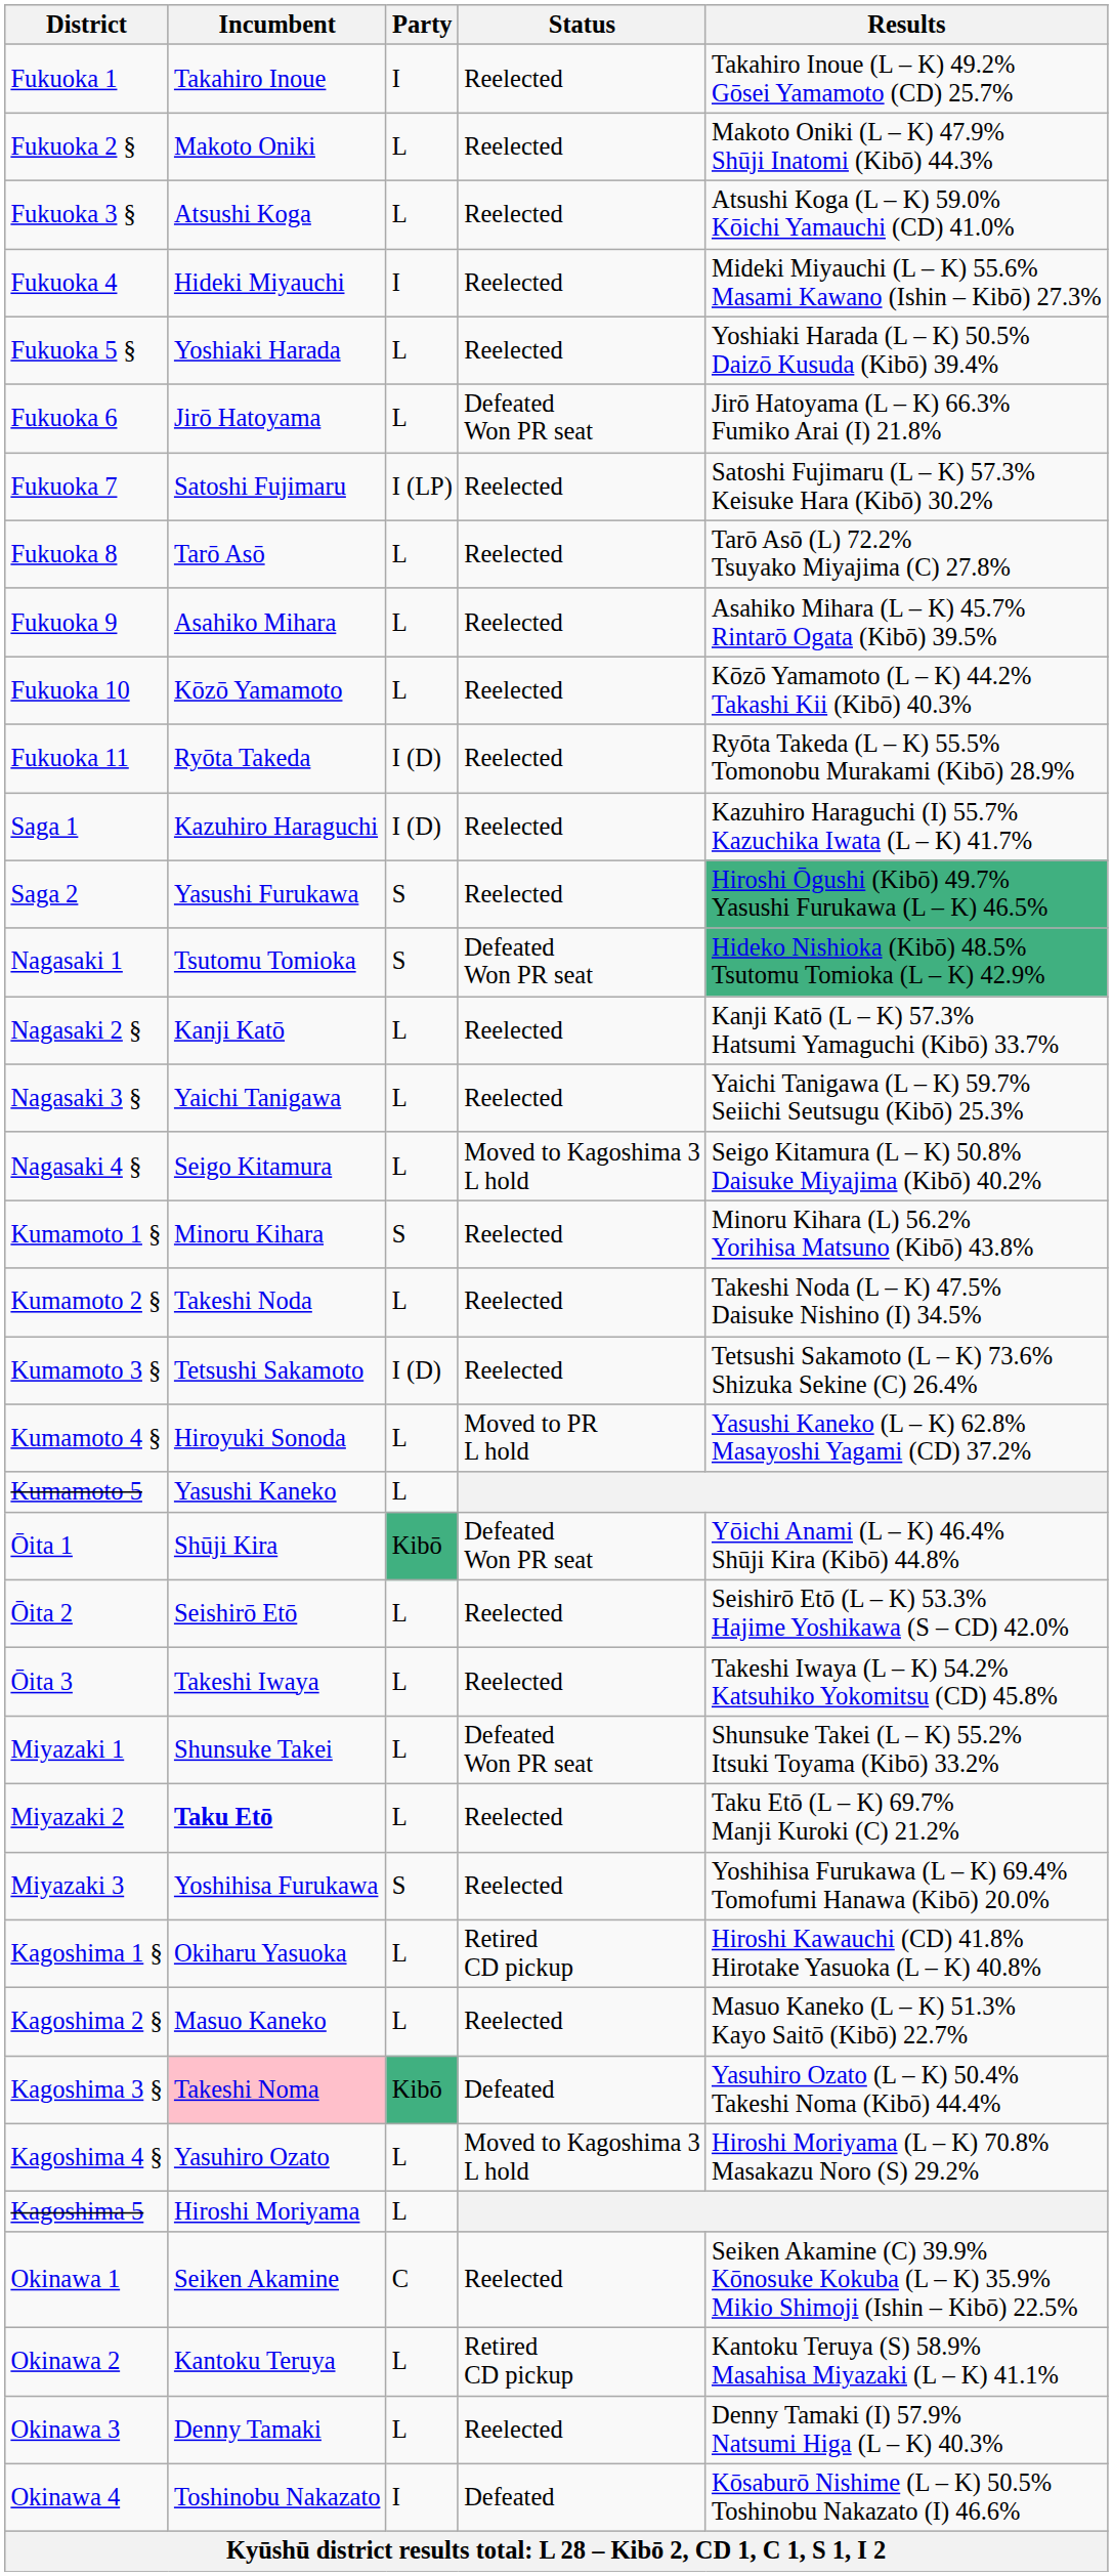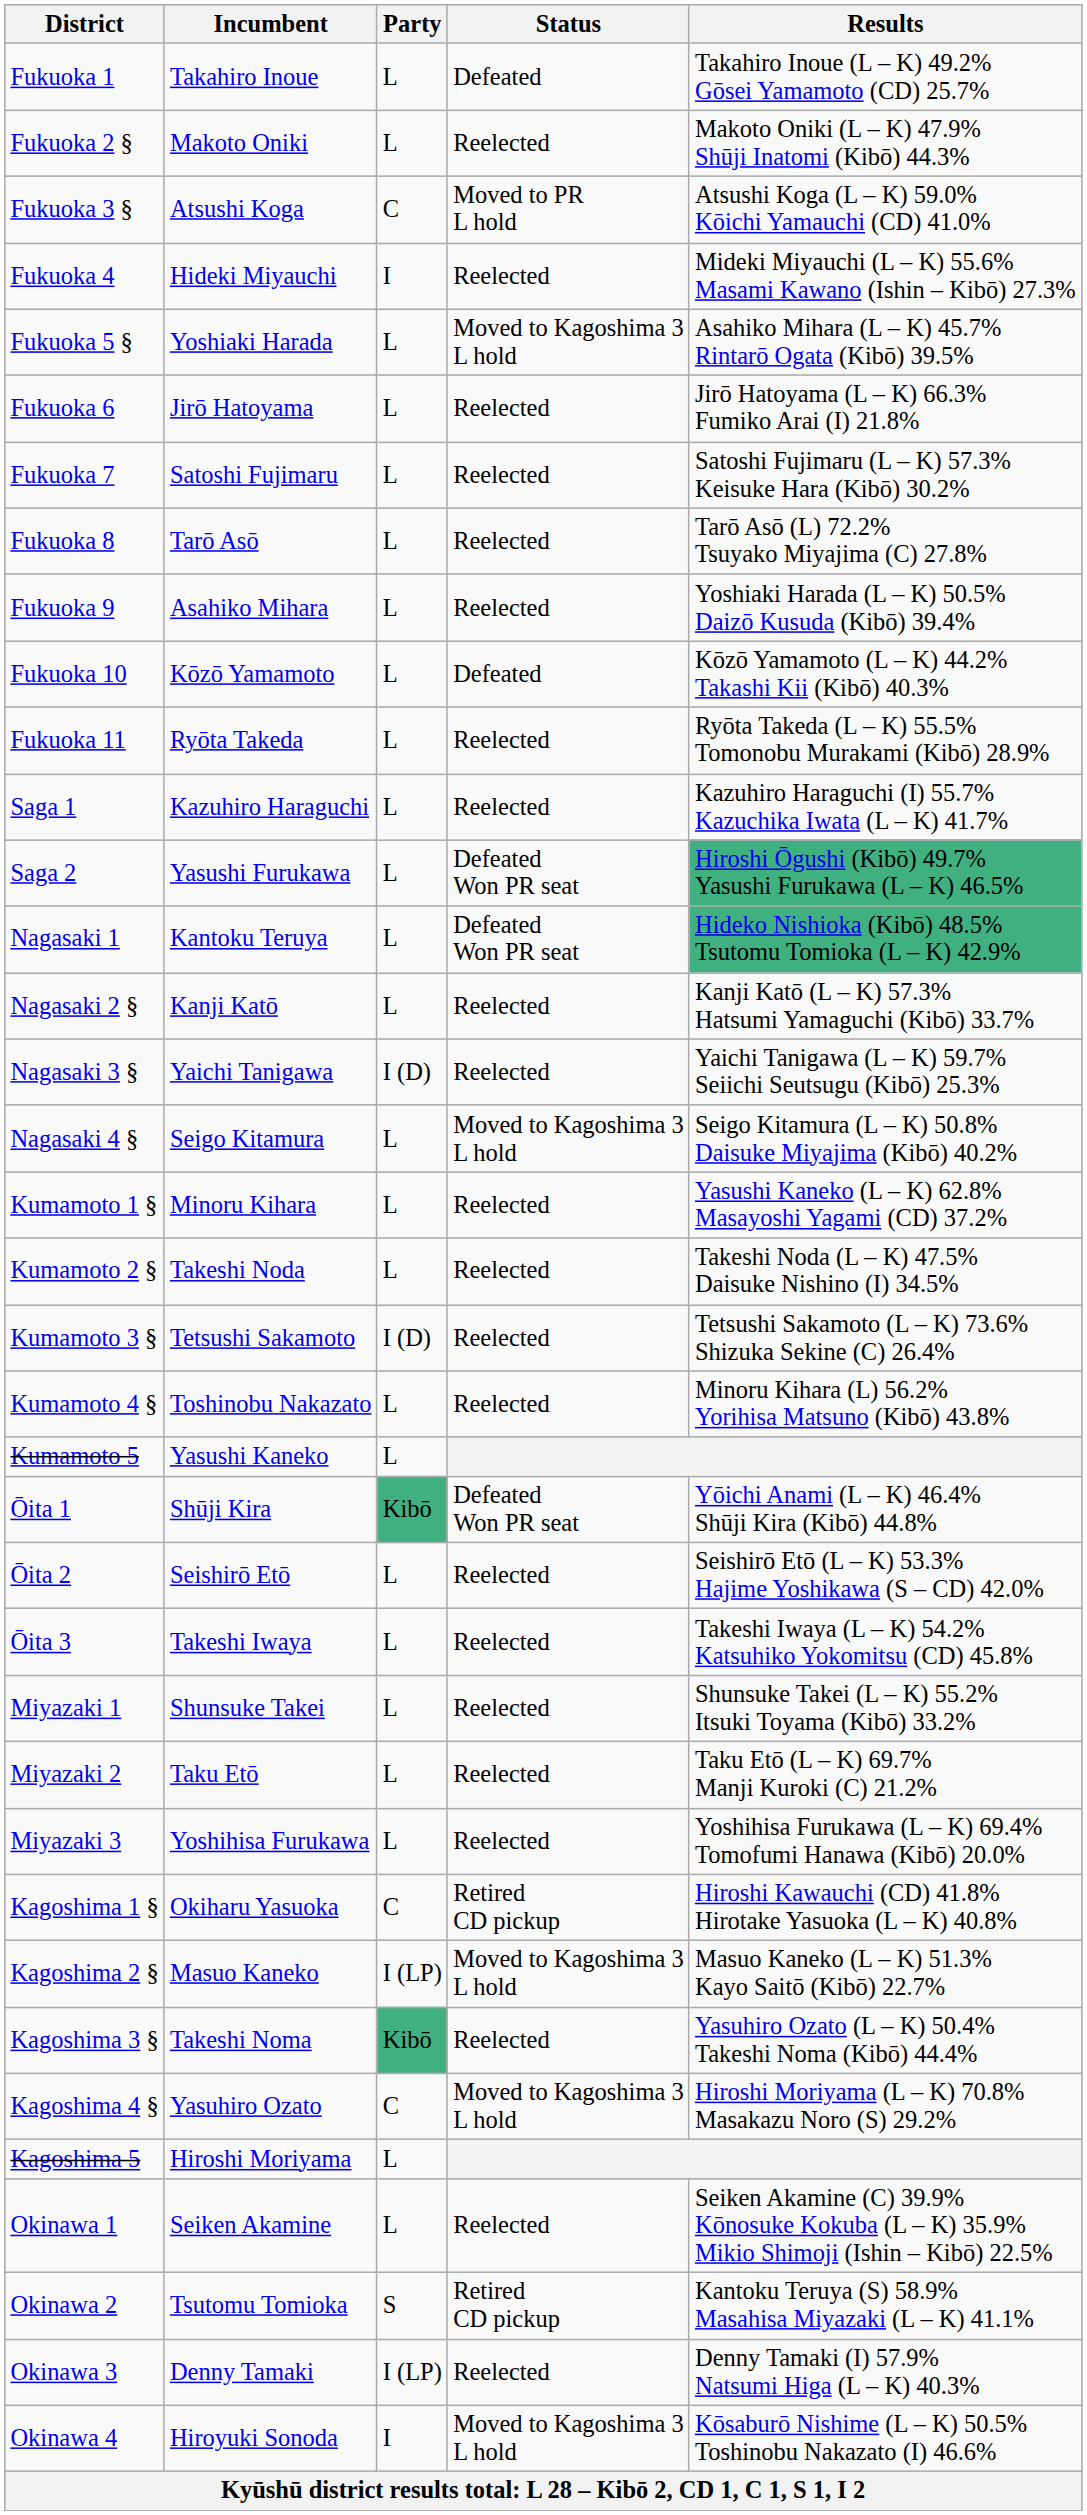Fukuoka 1 | Party: I -> L
Fukuoka 1 | Status: Reelected -> Defeated
Fukuoka 3 § | Party: L -> C
Fukuoka 3 § | Status: Reelected -> Moved to PR L hold
Fukuoka 5 § | Status: Reelected -> Moved to Kagoshima 3 L hold
Fukuoka 5 § | Results: Yoshiaki Harada (L – K) 50.5% Daizō Kusuda (Kibō) 39.4% -> Asahiko Mihara (L – K) 45.7% Rintarō Ogata (Kibō) 39.5%
Fukuoka 6 | Status: Defeated Won PR seat -> Reelected
Fukuoka 7 | Party: I (LP) -> L
Fukuoka 9 | Results: Asahiko Mihara (L – K) 45.7% Rintarō Ogata (Kibō) 39.5% -> Yoshiaki Harada (L – K) 50.5% Daizō Kusuda (Kibō) 39.4%
Fukuoka 10 | Status: Reelected -> Defeated
Fukuoka 11 | Party: I (D) -> L
Saga 1 | Party: I (D) -> L
Saga 2 | Party: S -> L
Saga 2 | Status: Reelected -> Defeated Won PR seat
Nagasaki 1 | Incumbent: Tsutomu Tomioka -> Kantoku Teruya
Nagasaki 1 | Party: S -> L
Nagasaki 3 § | Party: L -> I (D)
Kumamoto 1 § | Party: S -> L
Kumamoto 1 § | Results: Minoru Kihara (L) 56.2% Yorihisa Matsuno (Kibō) 43.8% -> Yasushi Kaneko (L – K) 62.8% Masayoshi Yagami (CD) 37.2%
Kumamoto 4 § | Incumbent: Hiroyuki Sonoda -> Toshinobu Nakazato
Kumamoto 4 § | Status: Moved to PR L hold -> Reelected
Kumamoto 4 § | Results: Yasushi Kaneko (L – K) 62.8% Masayoshi Yagami (CD) 37.2% -> Minoru Kihara (L) 56.2% Yorihisa Matsuno (Kibō) 43.8%
Miyazaki 1 | Status: Defeated Won PR seat -> Reelected
Miyazaki 2 | Incumbent: bold -> normal
Miyazaki 3 | Party: S -> L
Kagoshima 1 § | Party: L -> C
Kagoshima 2 § | Party: L -> I (LP)
Kagoshima 2 § | Status: Reelected -> Moved to Kagoshima 3 L hold
Kagoshima 3 § | Incumbent: pink background -> no background
Kagoshima 3 § | Status: Defeated -> Reelected
Kagoshima 4 § | Party: L -> C
Okinawa 1 | Party: C -> L
Okinawa 2 | Incumbent: Kantoku Teruya -> Tsutomu Tomioka
Okinawa 2 | Party: L -> S
Okinawa 3 | Party: L -> I (LP)
Okinawa 4 | Incumbent: Toshinobu Nakazato -> Hiroyuki Sonoda
Okinawa 4 | Status: Defeated -> Moved to Kagoshima 3 L hold
